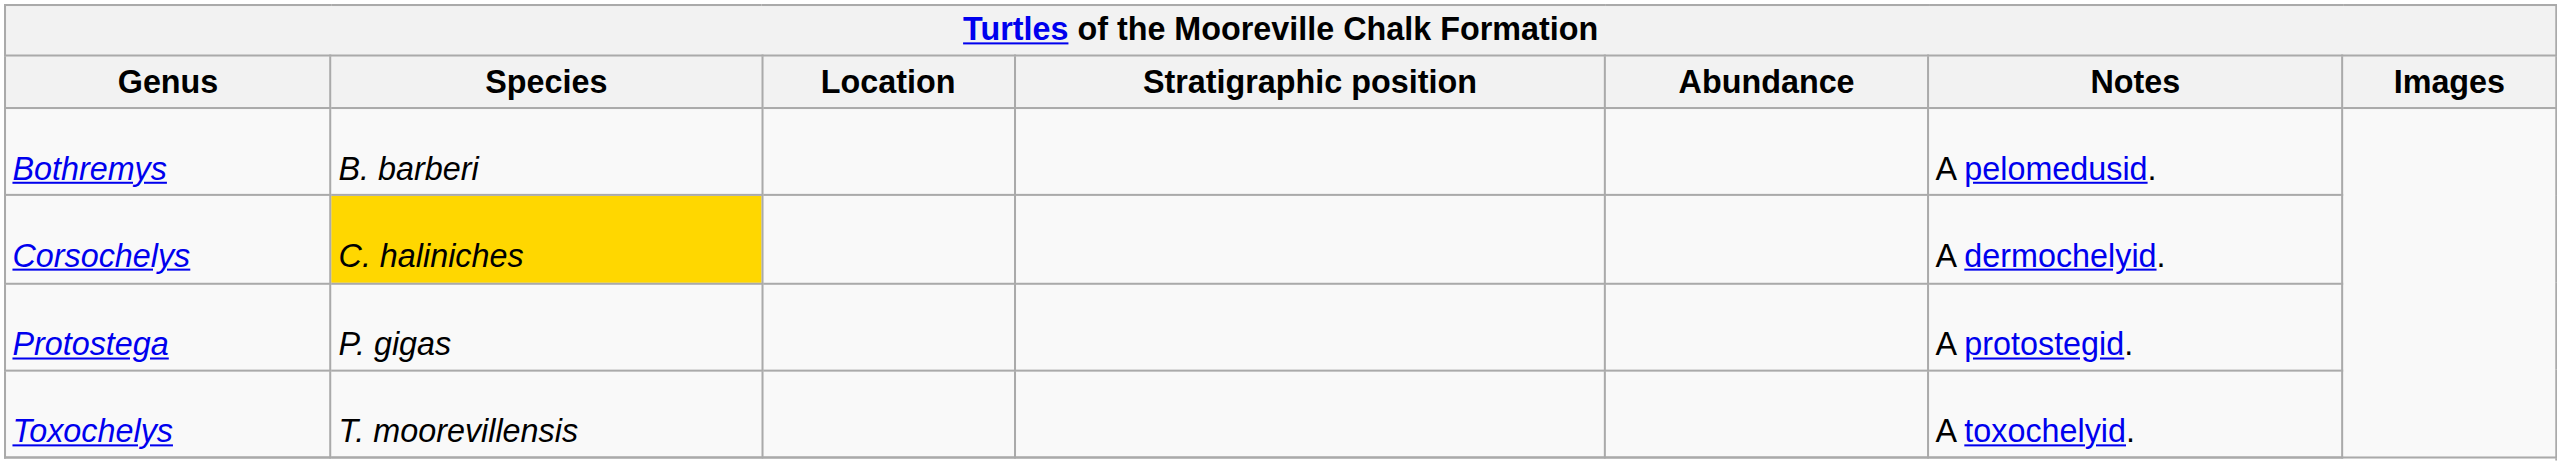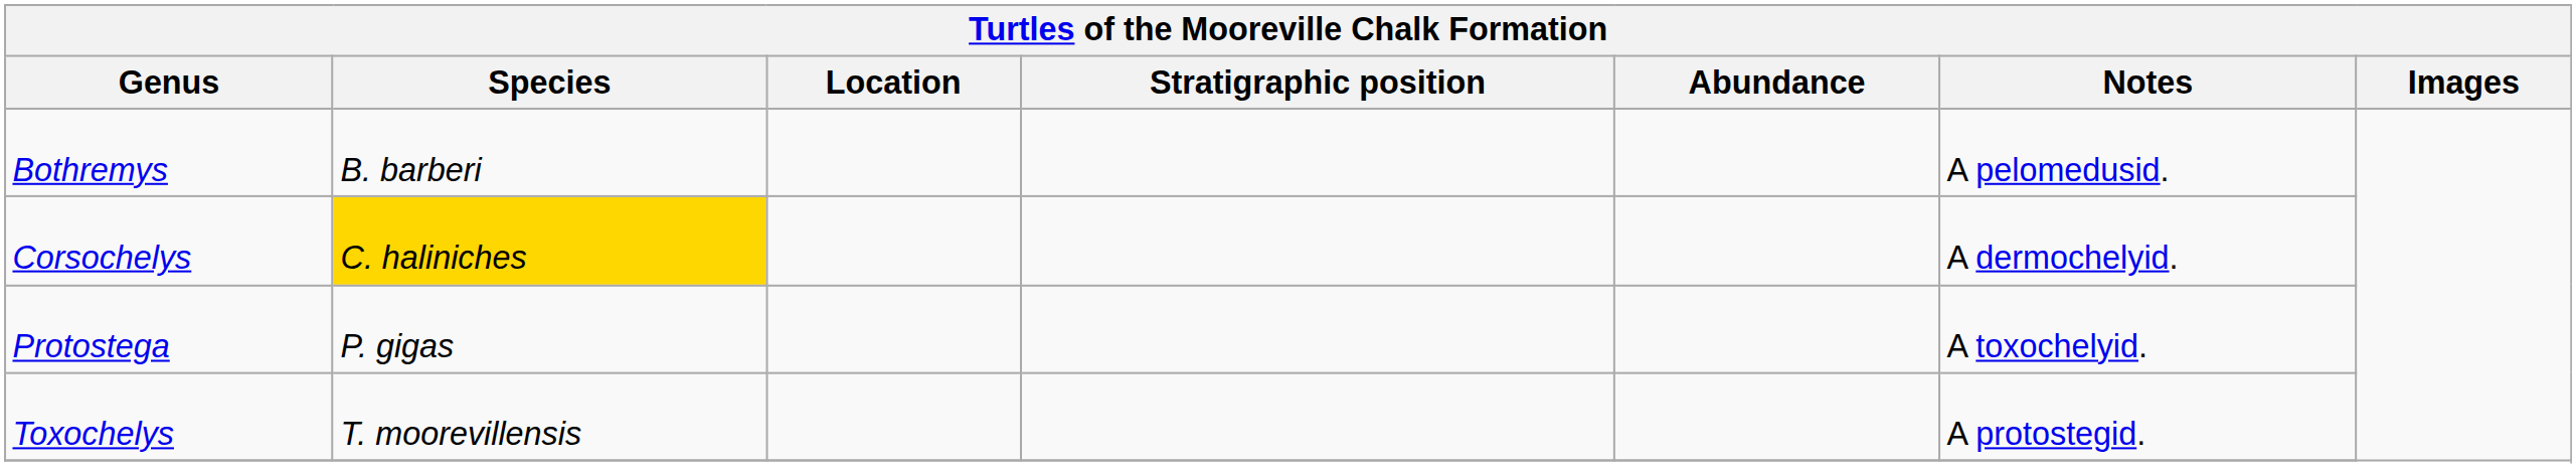Protostega | Notes: A protostegid. -> A toxochelyid.
Toxochelys | Notes: A toxochelyid. -> A protostegid.
